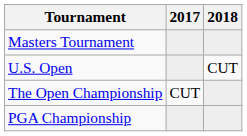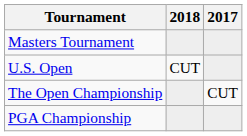columns swapped: 2017 <-> 2018
